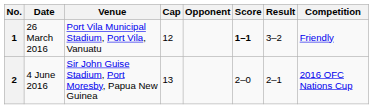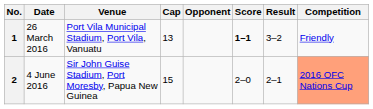1 | Cap: 12 -> 13
2 | Cap: 13 -> 15
2 | Competition: no background -> lightsalmon background
